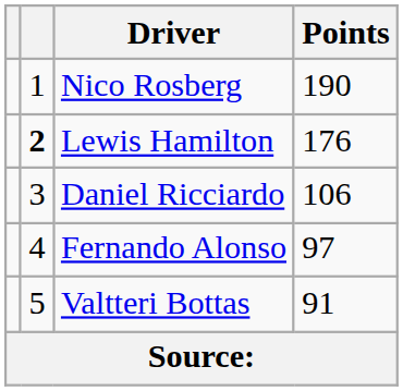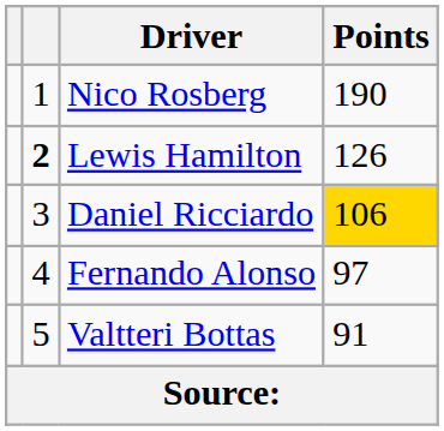Lewis Hamilton | Points: 176 -> 126
Daniel Ricciardo | Points: no background -> gold background
